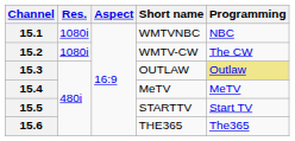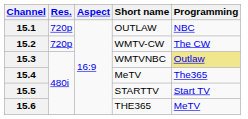15.1 | Res.: 1080i -> 720p
15.1 | Short name: WMTVNBC -> OUTLAW
15.2 | Res.: 1080i -> 720p
15.3 | Short name: OUTLAW -> WMTVNBC
15.4 | Programming: MeTV -> The365
15.6 | Programming: The365 -> MeTV
